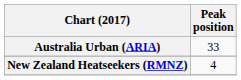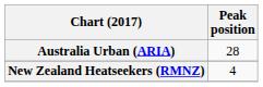Australia Urban (ARIA) | Peak position: 33 -> 28
